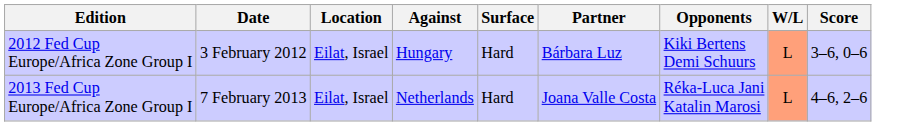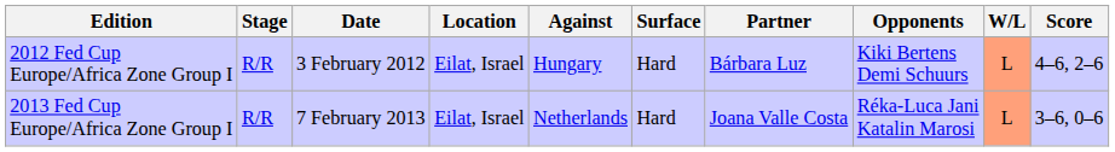+ column: Stage | R/R | R/R
2012 Fed Cup Europe/Africa Zone Group I | Score: 3–6, 0–6 -> 4–6, 2–6
2013 Fed Cup Europe/Africa Zone Group I | Score: 4–6, 2–6 -> 3–6, 0–6
